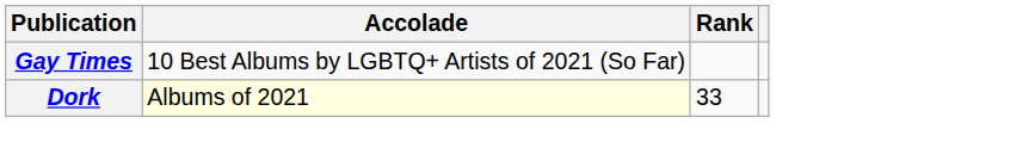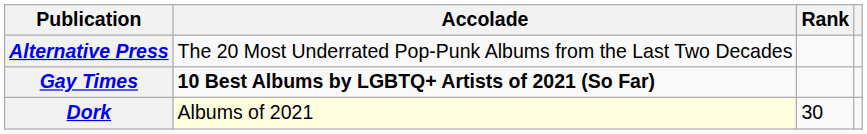+ row: Alternative Press | The 20 Most Underrated Pop-Punk Albums from the Last Two Decades
Gay Times | Accolade: normal -> bold
Dork | Rank: 33 -> 30
